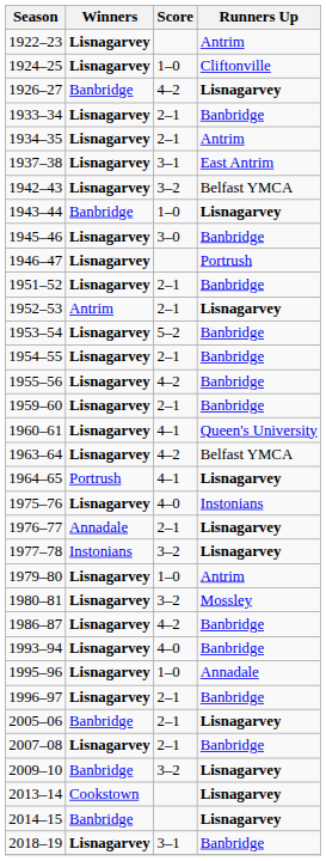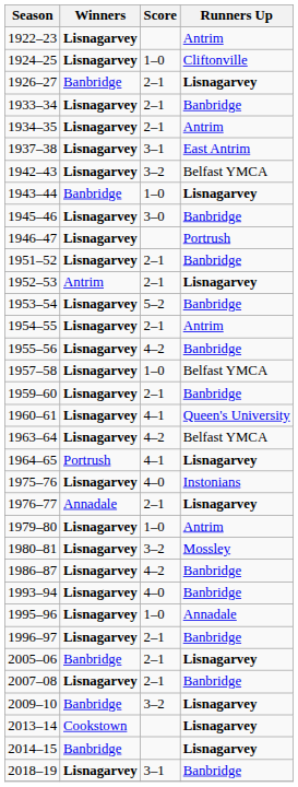1926–27 | Score: 4–2 -> 2–1
1954–55 | Runners Up: Banbridge -> Antrim
+ row: 1957–58 | Lisnagarvey | 1–0 | Belfast YMCA
- row: 1977–78 | Instonians | 3–2 | Lisnagarvey
